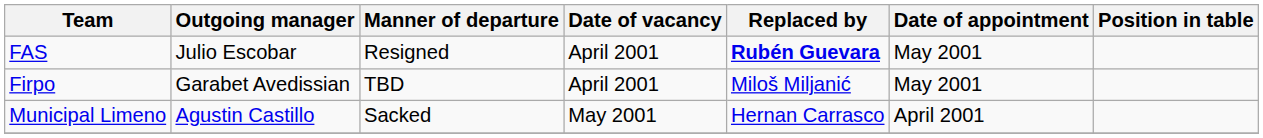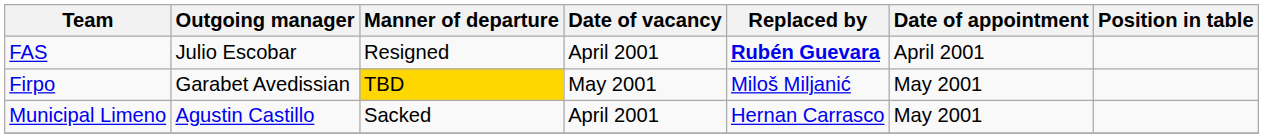FAS | Date of appointment: May 2001 -> April 2001
Firpo | Manner of departure: no background -> gold background
Firpo | Date of vacancy: April 2001 -> May 2001
Municipal Limeno | Date of vacancy: May 2001 -> April 2001
Municipal Limeno | Date of appointment: April 2001 -> May 2001
